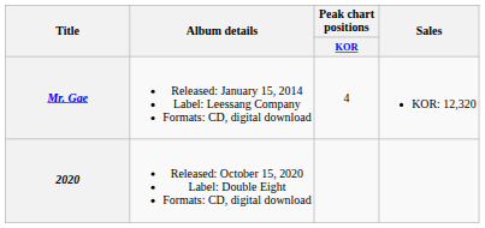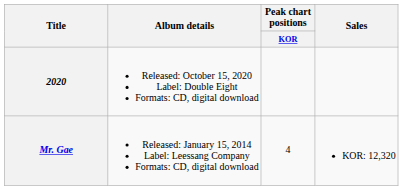rows swapped: Mr. Gae <-> 2020
